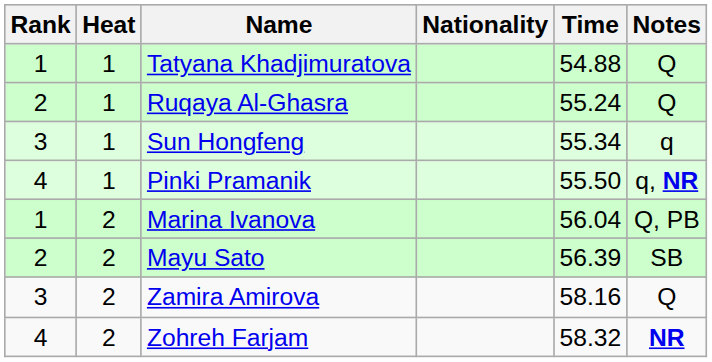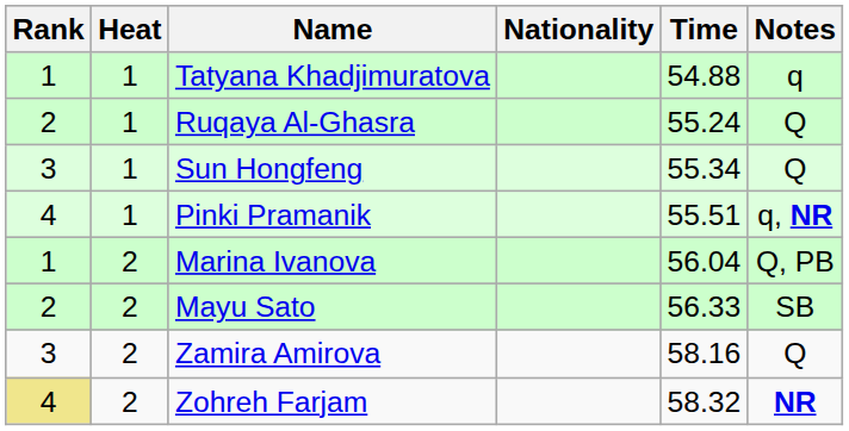Tatyana Khadjimuratova | Notes: Q -> q
Sun Hongfeng | Notes: q -> Q
Pinki Pramanik | Time: 55.50 -> 55.51
Mayu Sato | Time: 56.39 -> 56.33
Zohreh Farjam | Rank: no background -> khaki background
